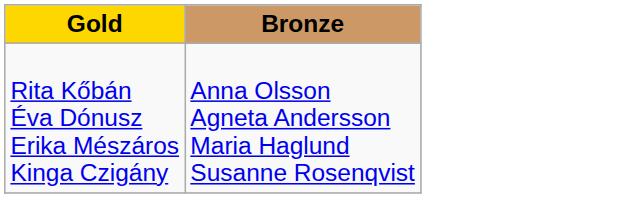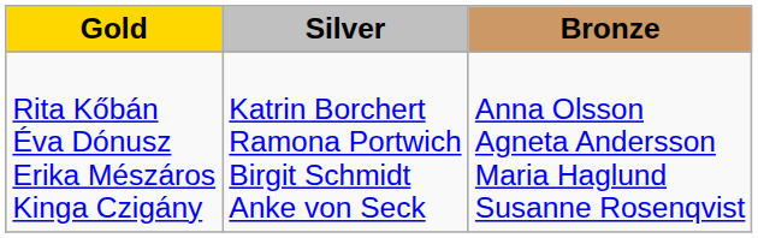+ column: Silver | Katrin Borchert Ramona Portwich Birgit Schmidt Anke von Seck
